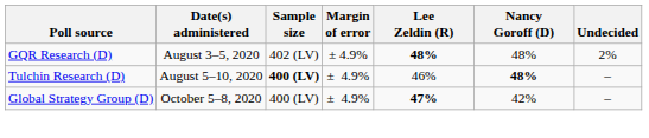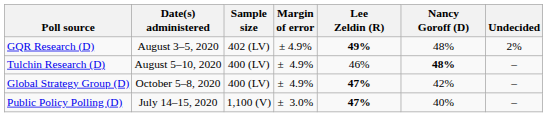GQR Research (D) | Lee Zeldin (R): 48% -> 49%
Tulchin Research (D) | Sample size: bold -> normal
+ row: Public Policy Polling (D) | July 14–15, 2020 | 1,100 (V) | ± 3.0% | 47% | 40% | –
